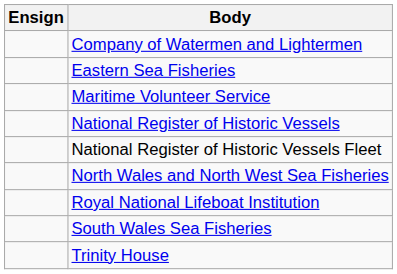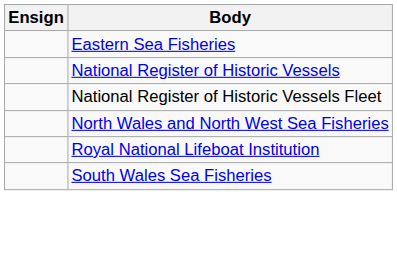- row: Company of Watermen and Lightermen
- row: Maritime Volunteer Service
- row: Trinity House
